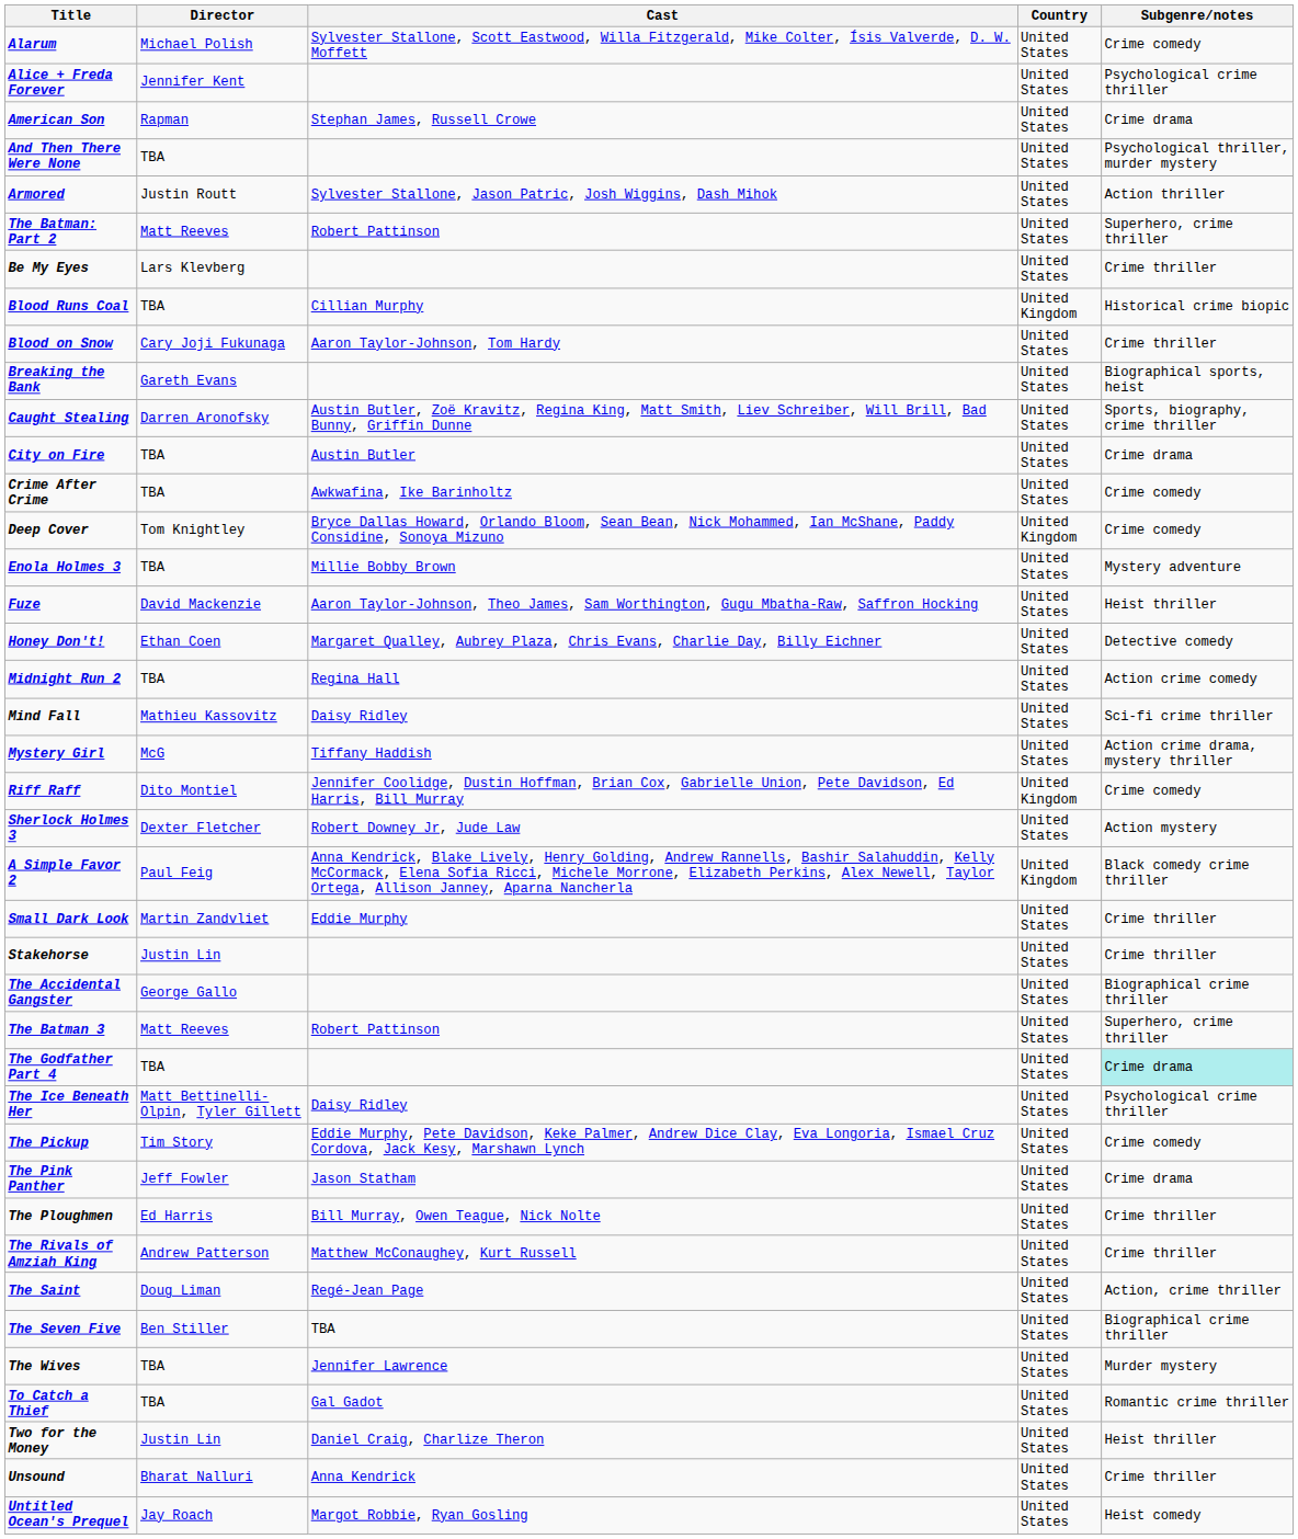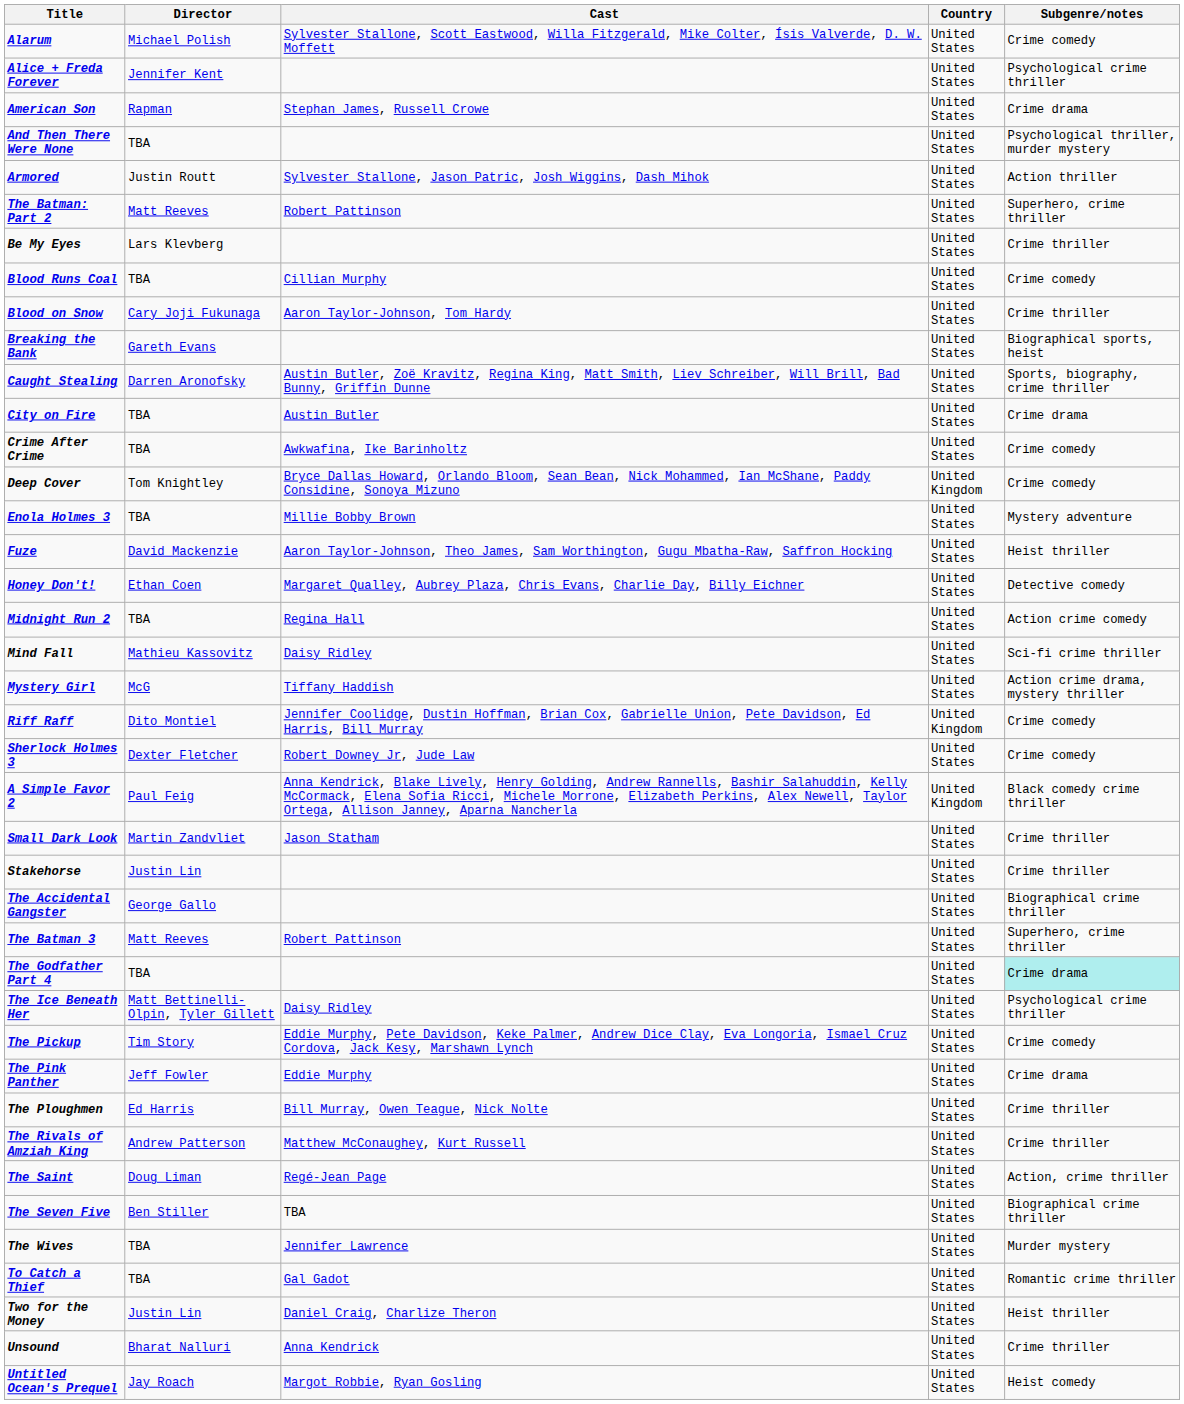Blood Runs Coal | Country: United Kingdom -> United States
Blood Runs Coal | Subgenre/notes: Historical crime biopic -> Crime comedy
Sherlock Holmes 3 | Subgenre/notes: Action mystery -> Crime comedy
Small Dark Look | Cast: Eddie Murphy -> Jason Statham
The Pink Panther | Cast: Jason Statham -> Eddie Murphy
